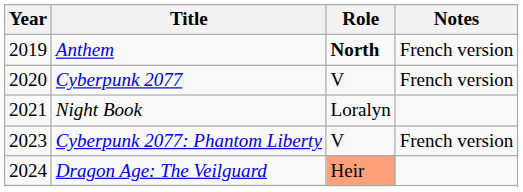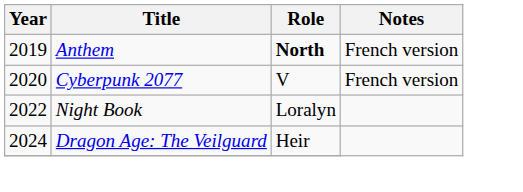Night Book | Year: 2021 -> 2022
- row: 2023 | Cyberpunk 2077: Phantom Liberty | V | French version
Dragon Age: The Veilguard | Role: lightsalmon background -> no background
